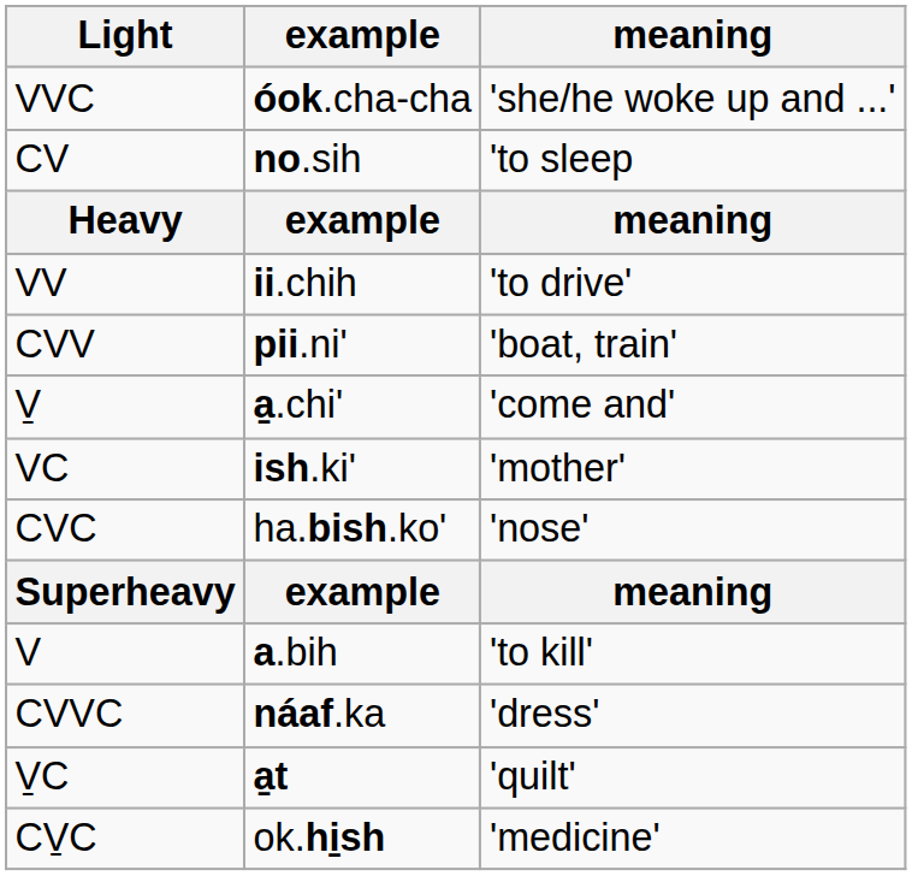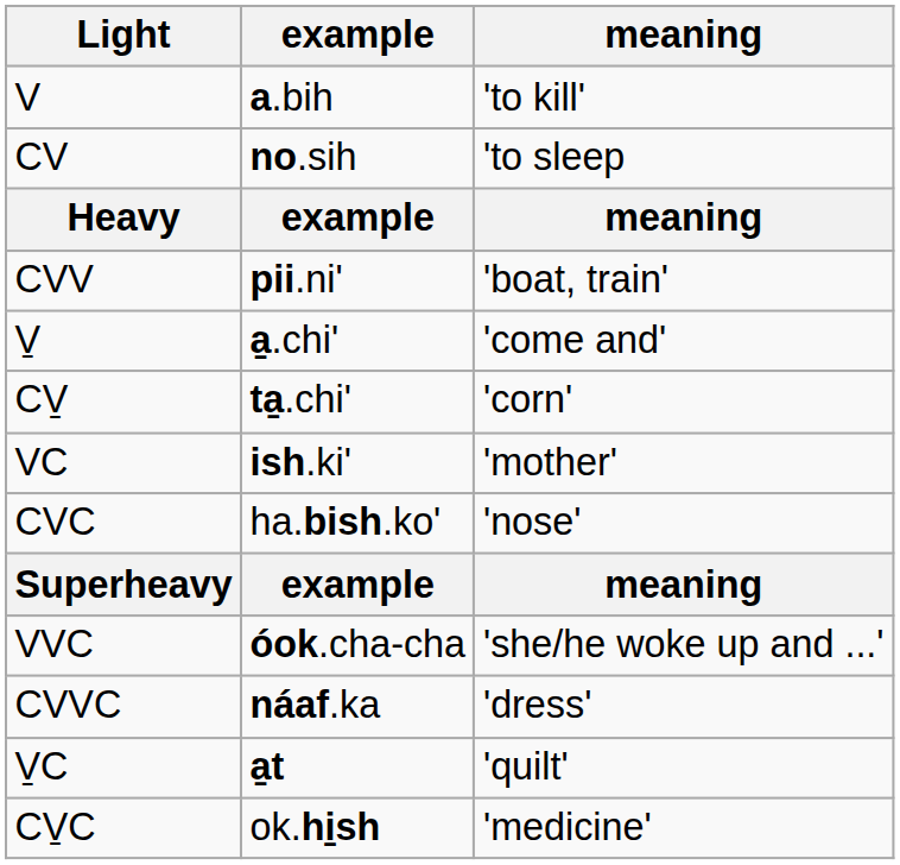rows swapped: V <-> VVC
- row: VV | ii.chih | 'to drive'
+ row: CV̱ | ta̱.chi' | 'corn'
